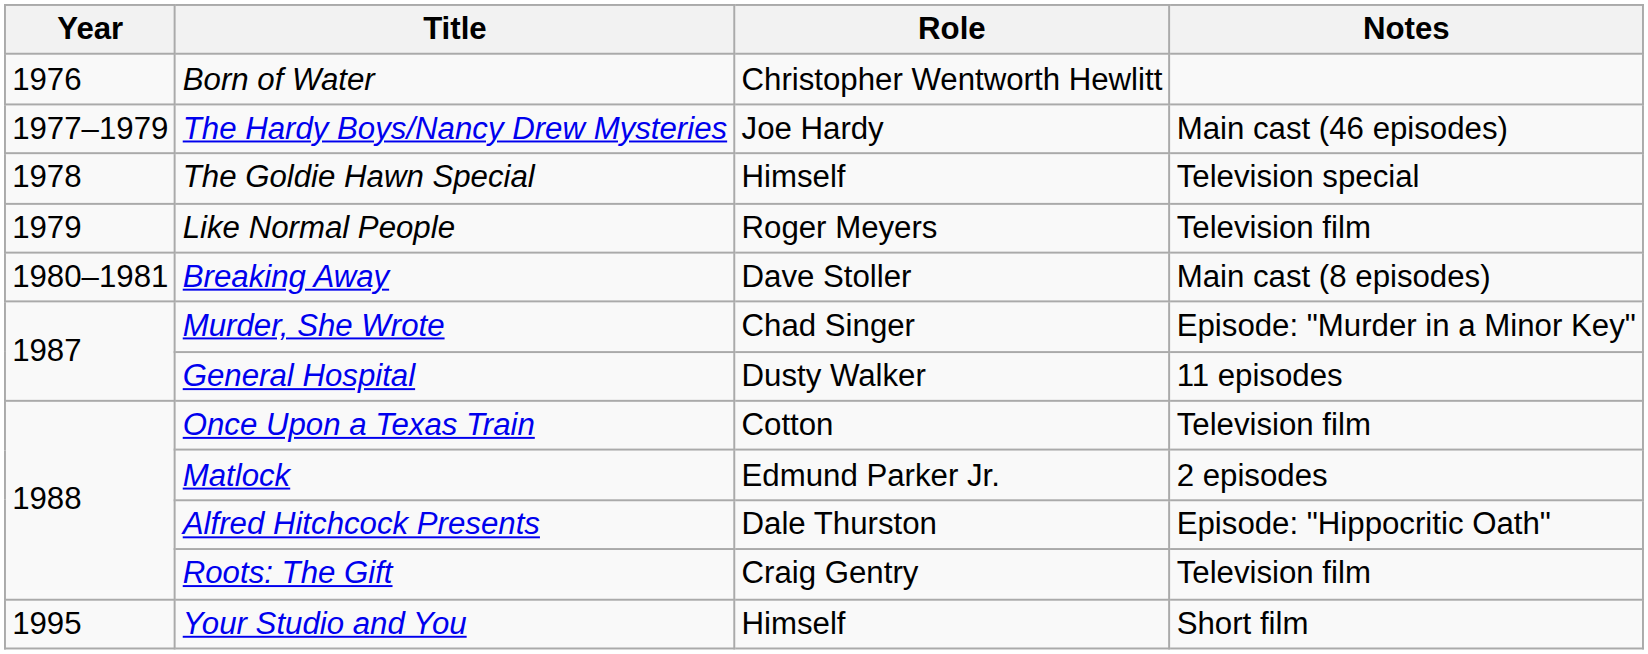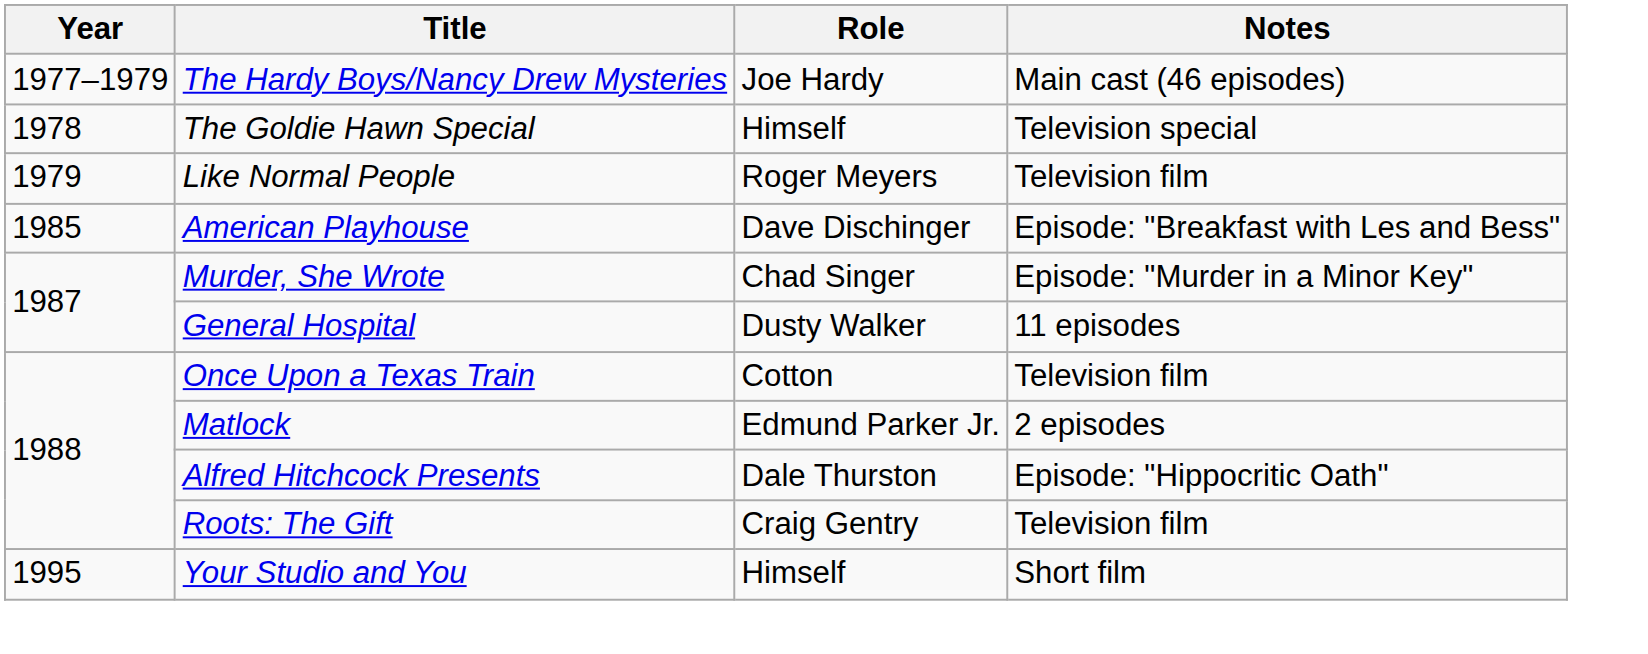- row: 1976 | Born of Water | Christopher Wentworth Hewlitt
- row: 1980–1981 | Breaking Away | Dave Stoller | Main cast (8 episodes)
+ row: 1985 | American Playhouse | Dave Dischinger | Episode: "Breakfast with Les and Bess"
